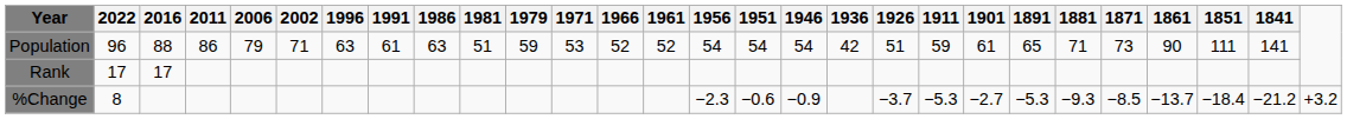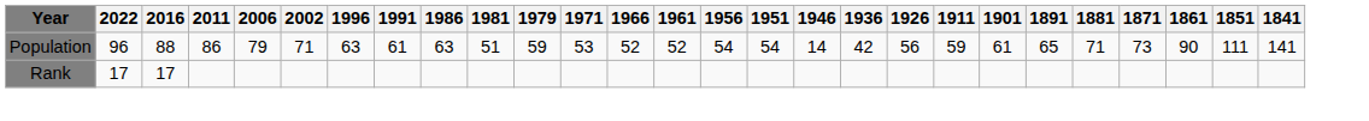Population | 1946: 54 -> 14
Population | 1926: 51 -> 56
- row: %Change | 8 | −2.3 | −0.6 | −0.9 | −3.7 | −5.3 | −2.7 | −5.3 | −9.3 | −8.5 | −13.7 | −18.4 | −21.2 | +3.2
